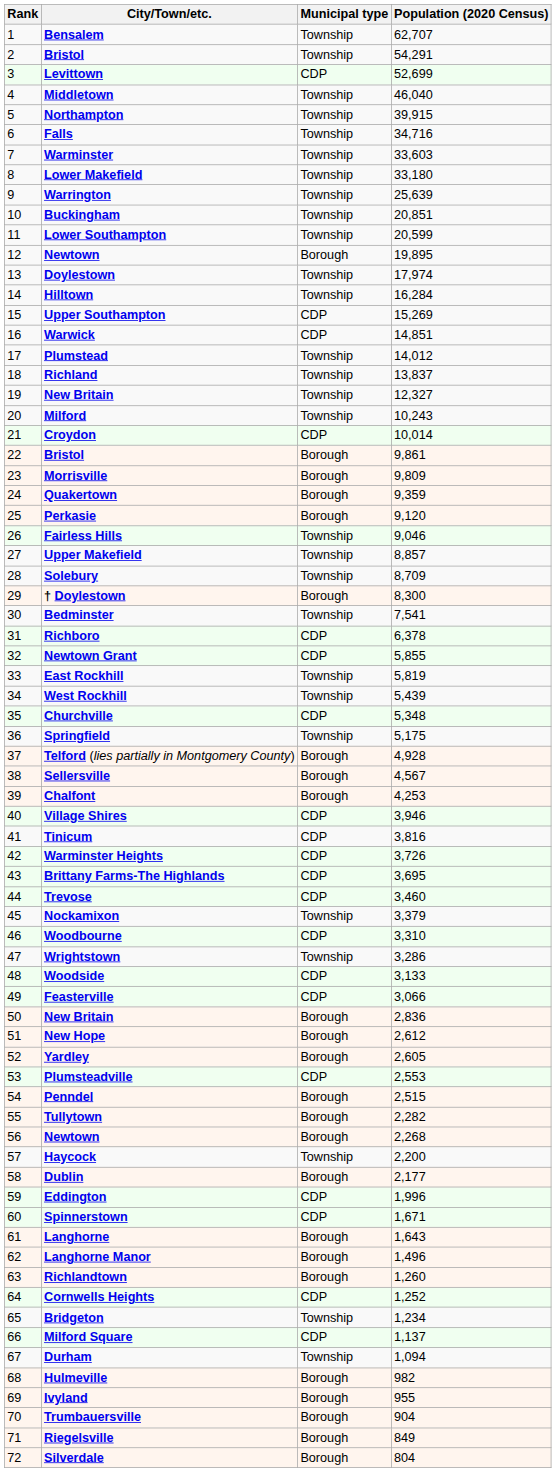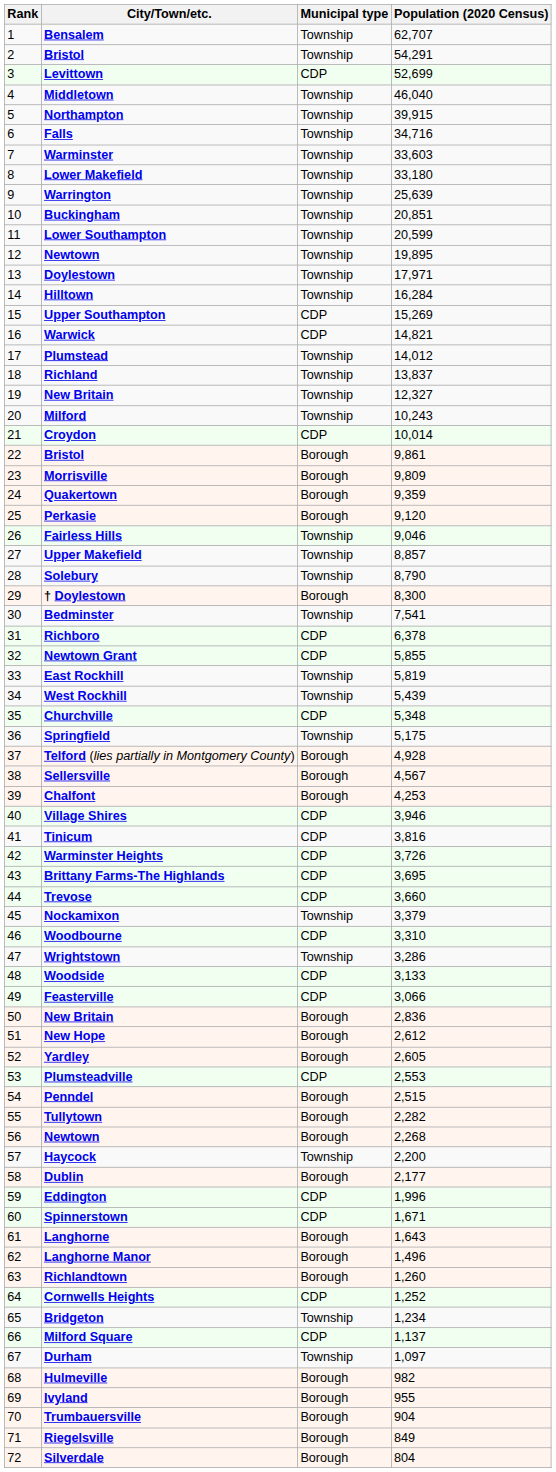12 / Newtown | Municipal type: Borough -> Township
Doylestown | Population (2020 Census): 17,974 -> 17,971
Warwick | Population (2020 Census): 14,851 -> 14,821
Solebury | Population (2020 Census): 8,709 -> 8,790
Trevose | Population (2020 Census): 3,460 -> 3,660
Durham | Population (2020 Census): 1,094 -> 1,097
